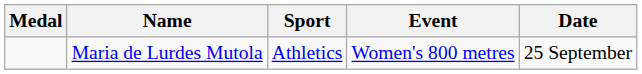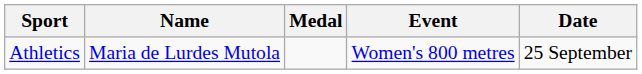columns swapped: Medal <-> Sport
